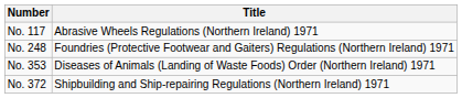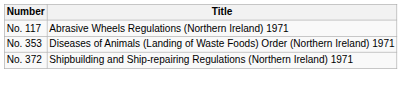- row: No. 248 | Foundries (Protective Footwear and Gaiters) Regulations (Northern Ireland) 1971
